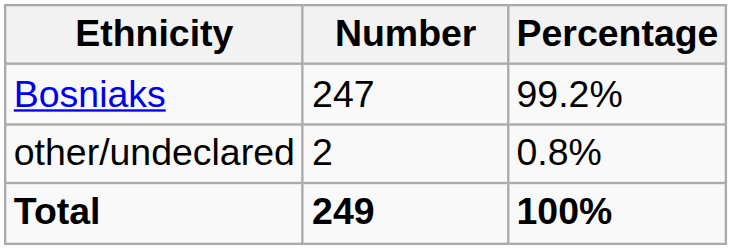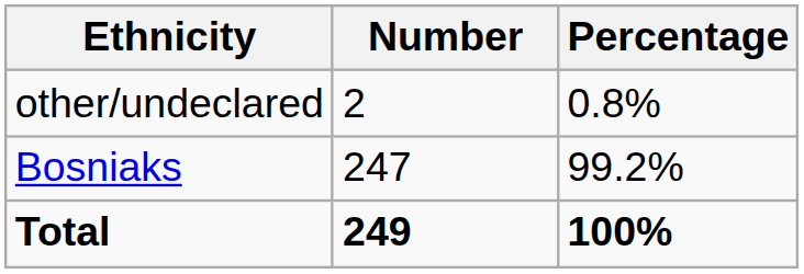rows swapped: Bosniaks <-> other/undeclared
